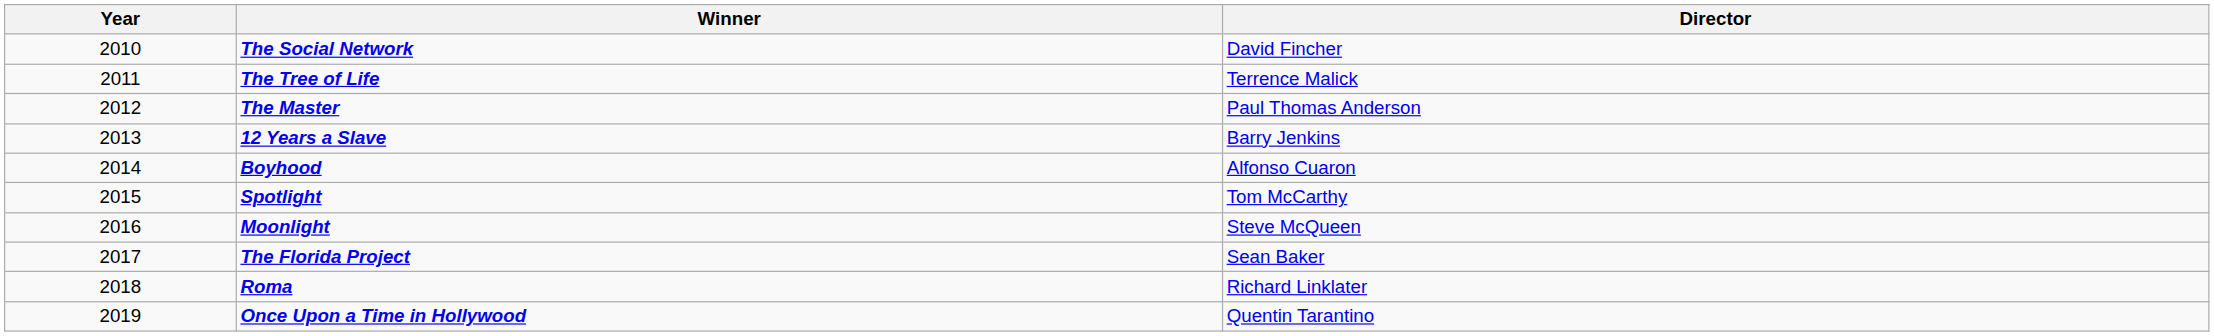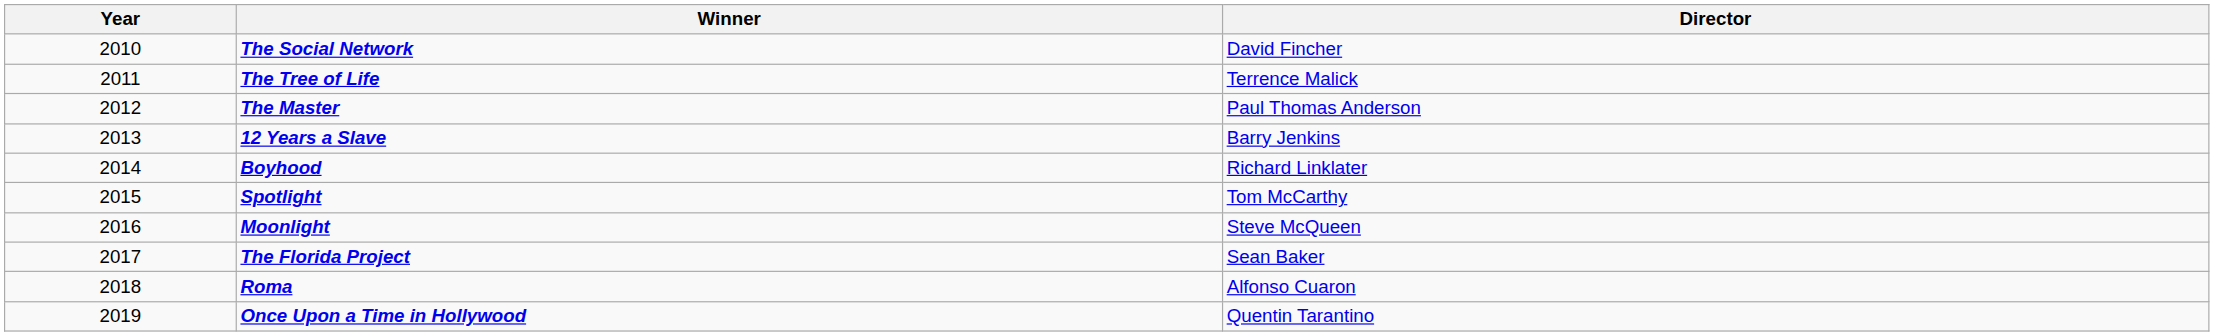Boyhood | Director: Alfonso Cuaron -> Richard Linklater
Roma | Director: Richard Linklater -> Alfonso Cuaron
